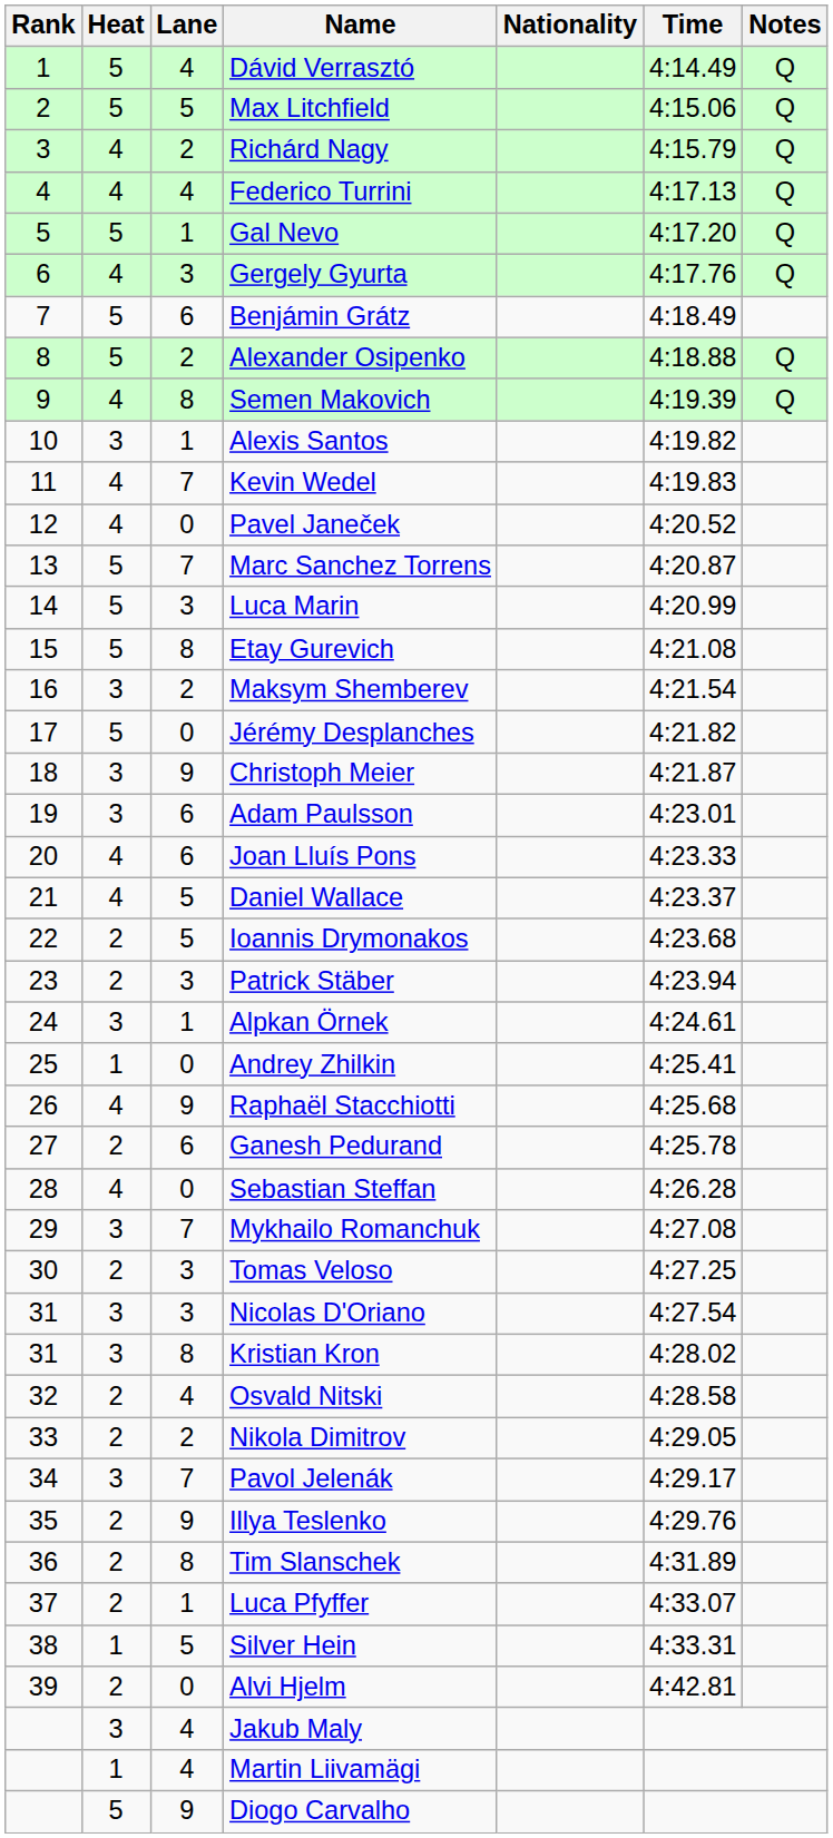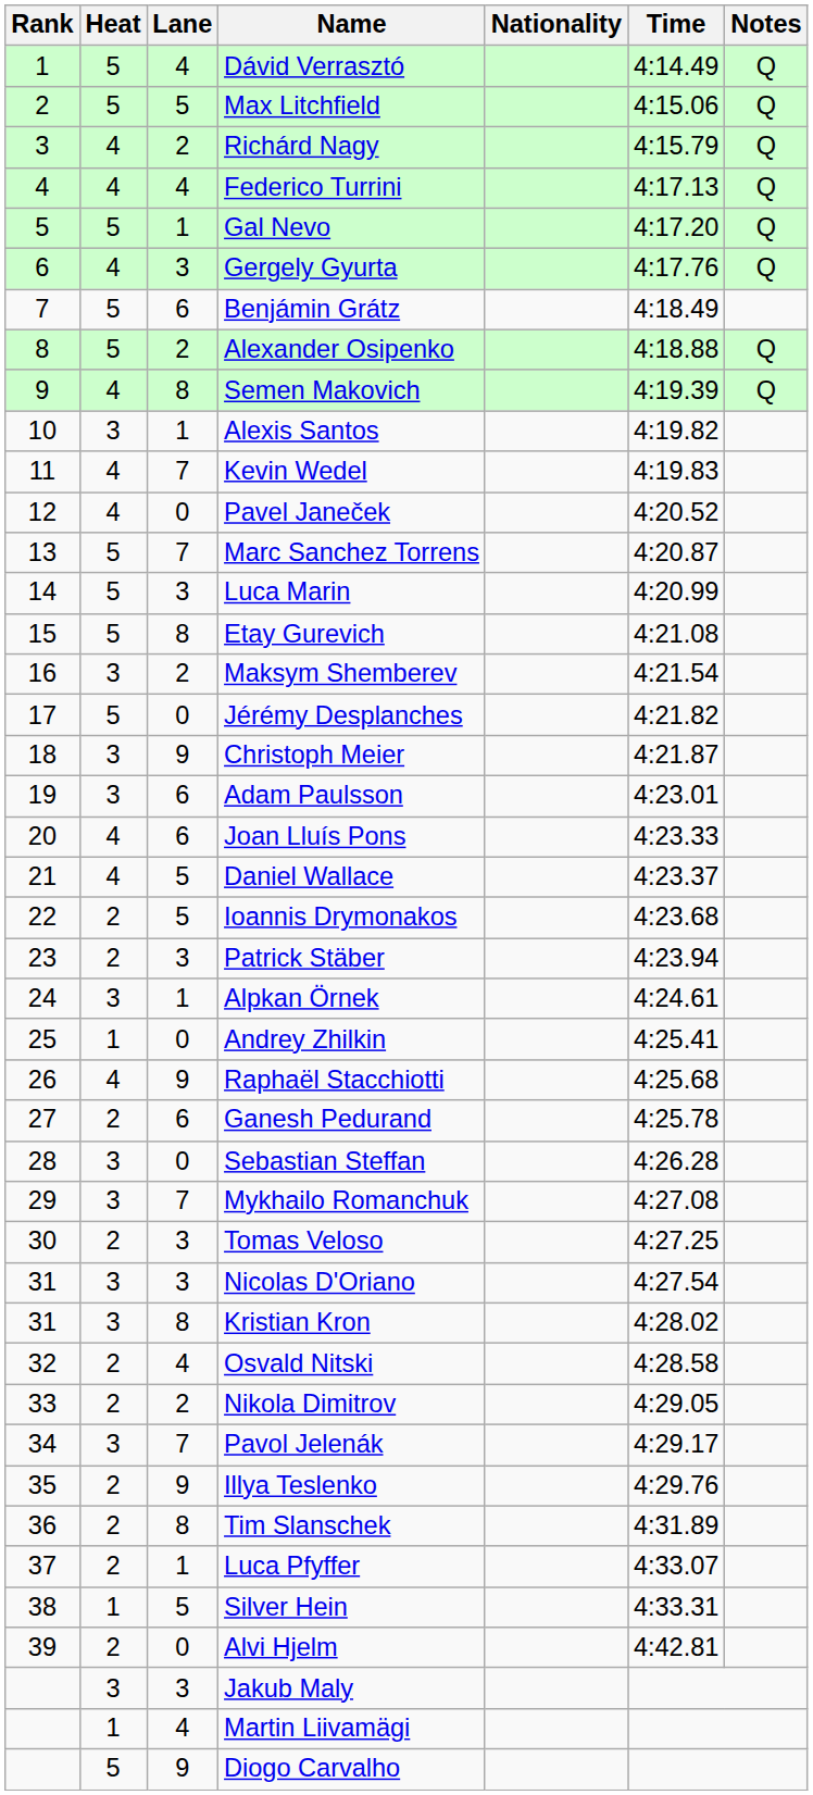Sebastian Steffan | Heat: 4 -> 3
Jakub Maly | Lane: 4 -> 3
